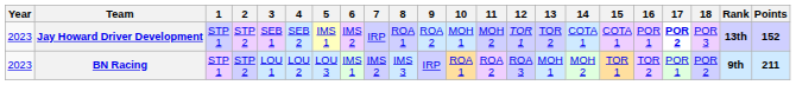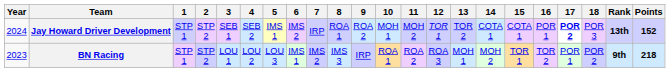Jay Howard Driver Development | Year: 2023 -> 2024
BN Racing | Points: 211 -> 218
